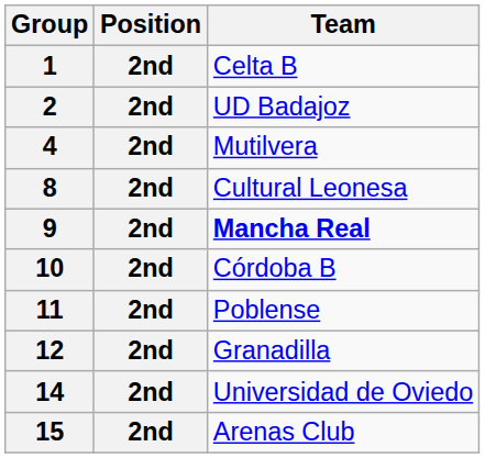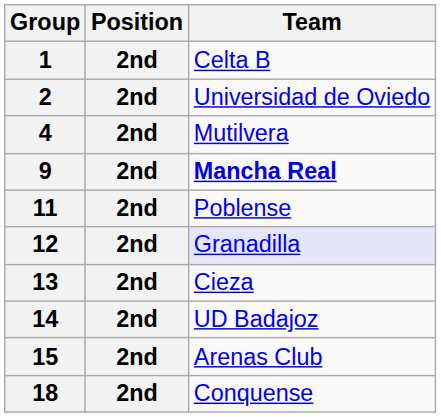2 | Team: UD Badajoz -> Universidad de Oviedo
- row: 8 | 2nd | Cultural Leonesa
- row: 10 | 2nd | Córdoba B
12 | Team: no background -> lavender background
+ row: 13 | 2nd | Cieza
14 | Team: Universidad de Oviedo -> UD Badajoz
+ row: 18 | 2nd | Conquense
